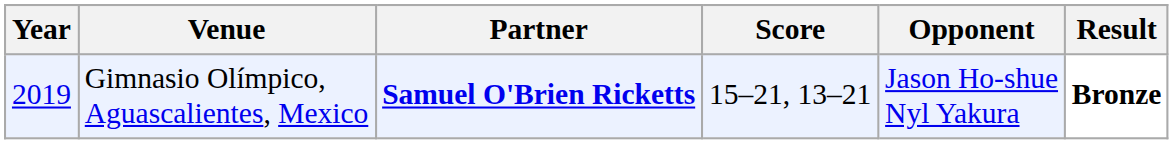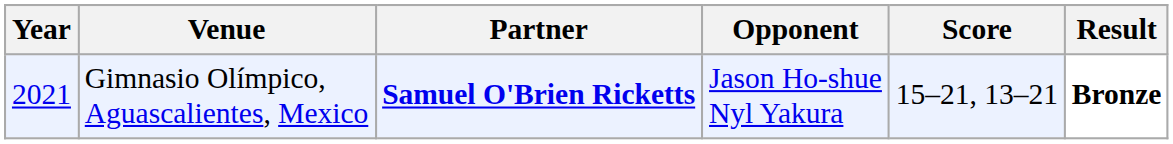columns swapped: Opponent <-> Score
Gimnasio Olímpico, Aguascalientes, Mexico | Year: 2019 -> 2021
